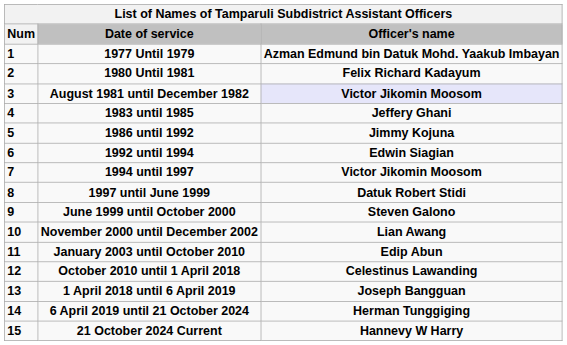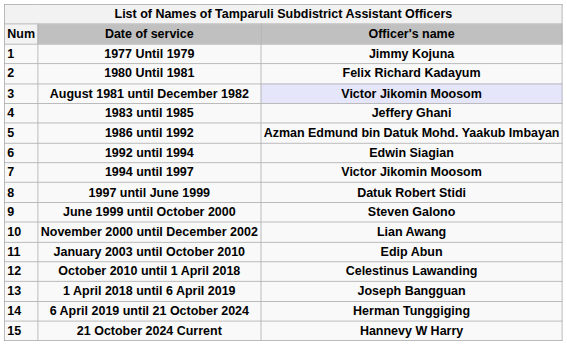1977 Until 1979 | Officer's name: Azman Edmund bin Datuk Mohd. Yaakub Imbayan -> Jimmy Kojuna
1986 until 1992 | Officer's name: Jimmy Kojuna -> Azman Edmund bin Datuk Mohd. Yaakub Imbayan
